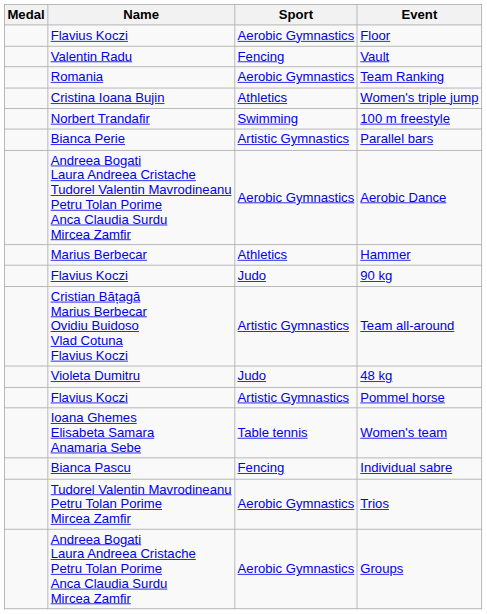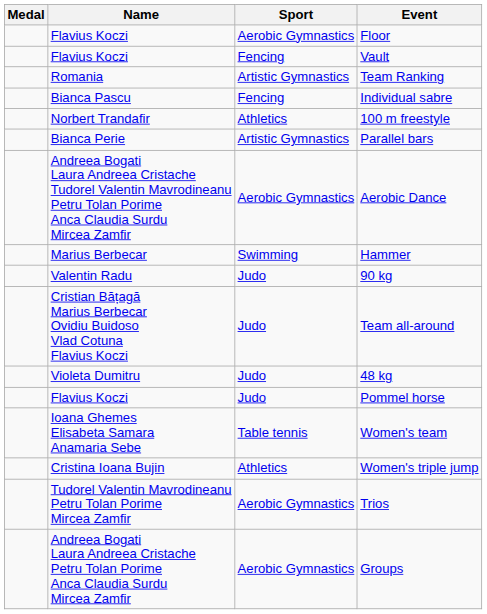Vault | Name: Valentin Radu -> Flavius Koczi
Team Ranking | Sport: Aerobic Gymnastics -> Artistic Gymnastics
rows swapped: Individual sabre <-> Women's triple jump
100 m freestyle | Sport: Swimming -> Athletics
Hammer | Sport: Athletics -> Swimming
90 kg | Name: Flavius Koczi -> Valentin Radu
Team all-around | Sport: Artistic Gymnastics -> Judo
Pommel horse | Sport: Artistic Gymnastics -> Judo
